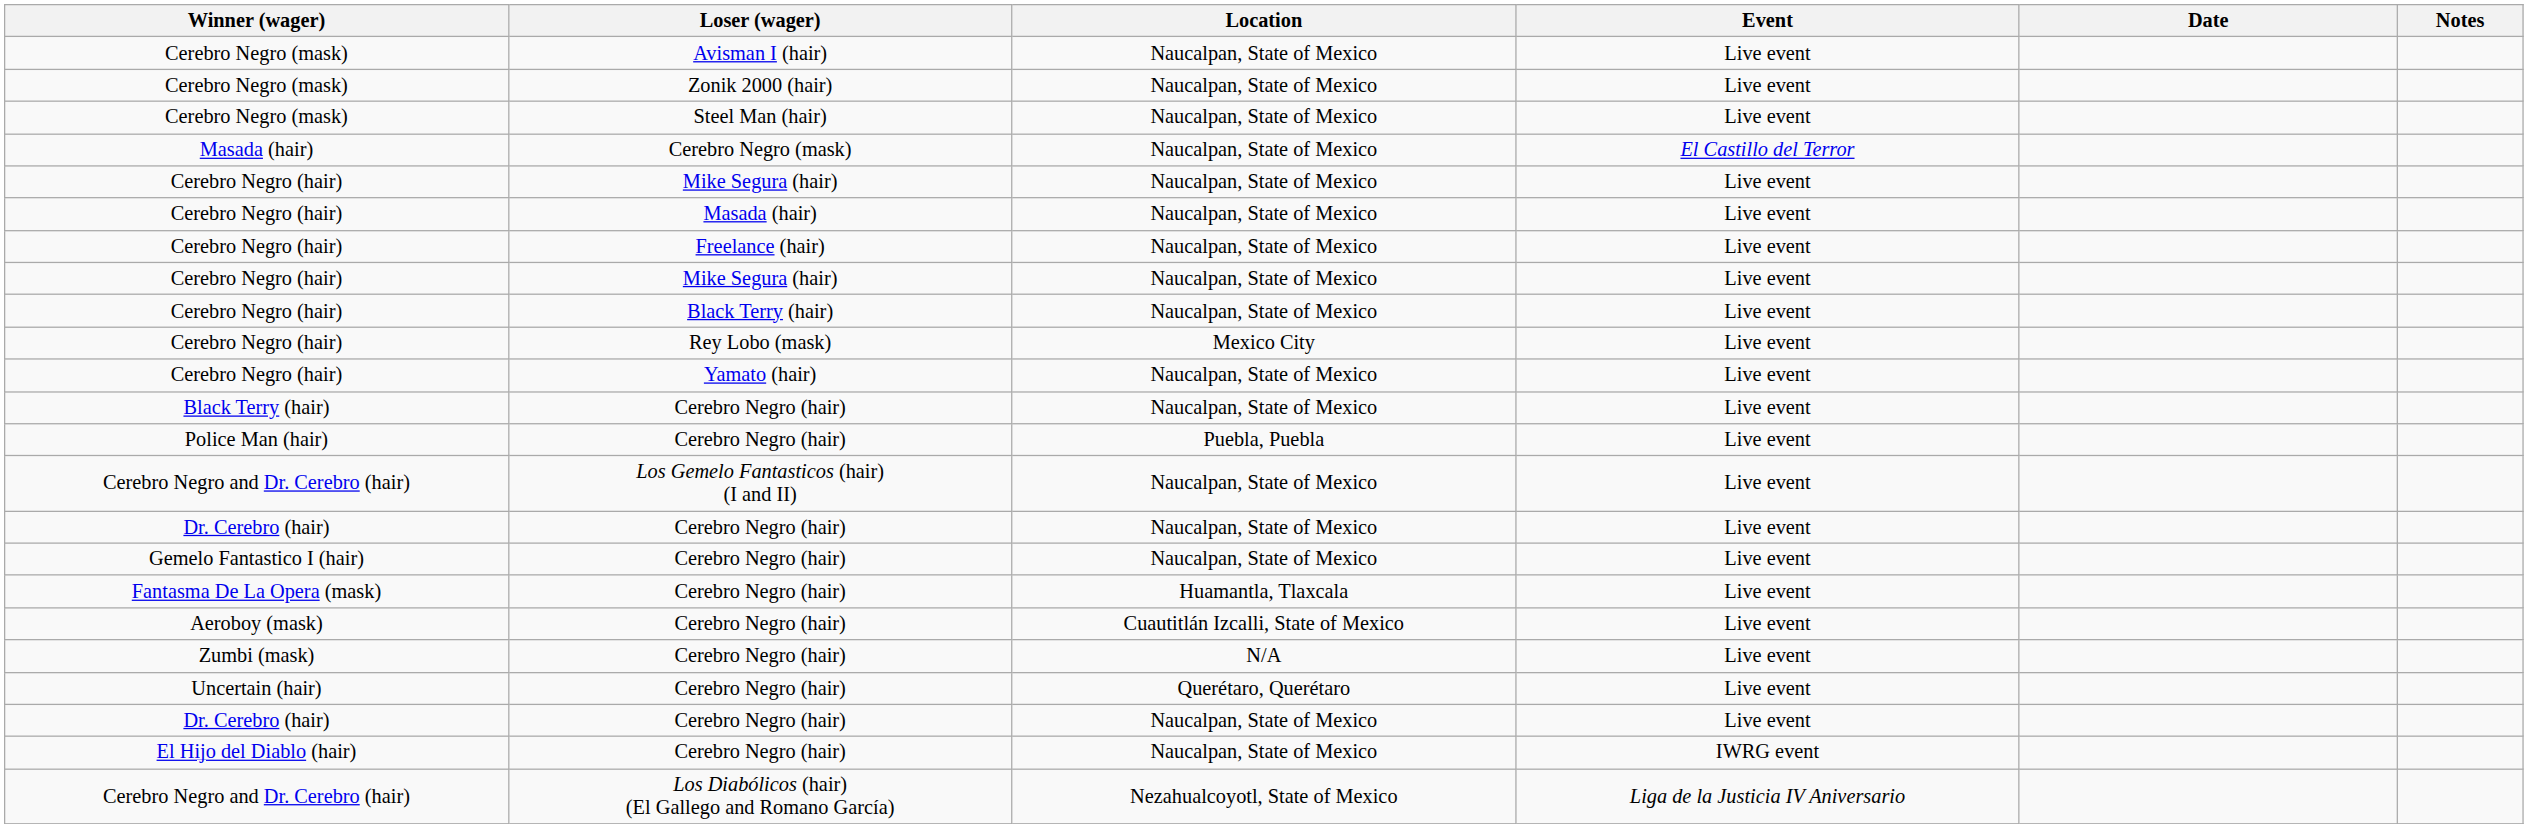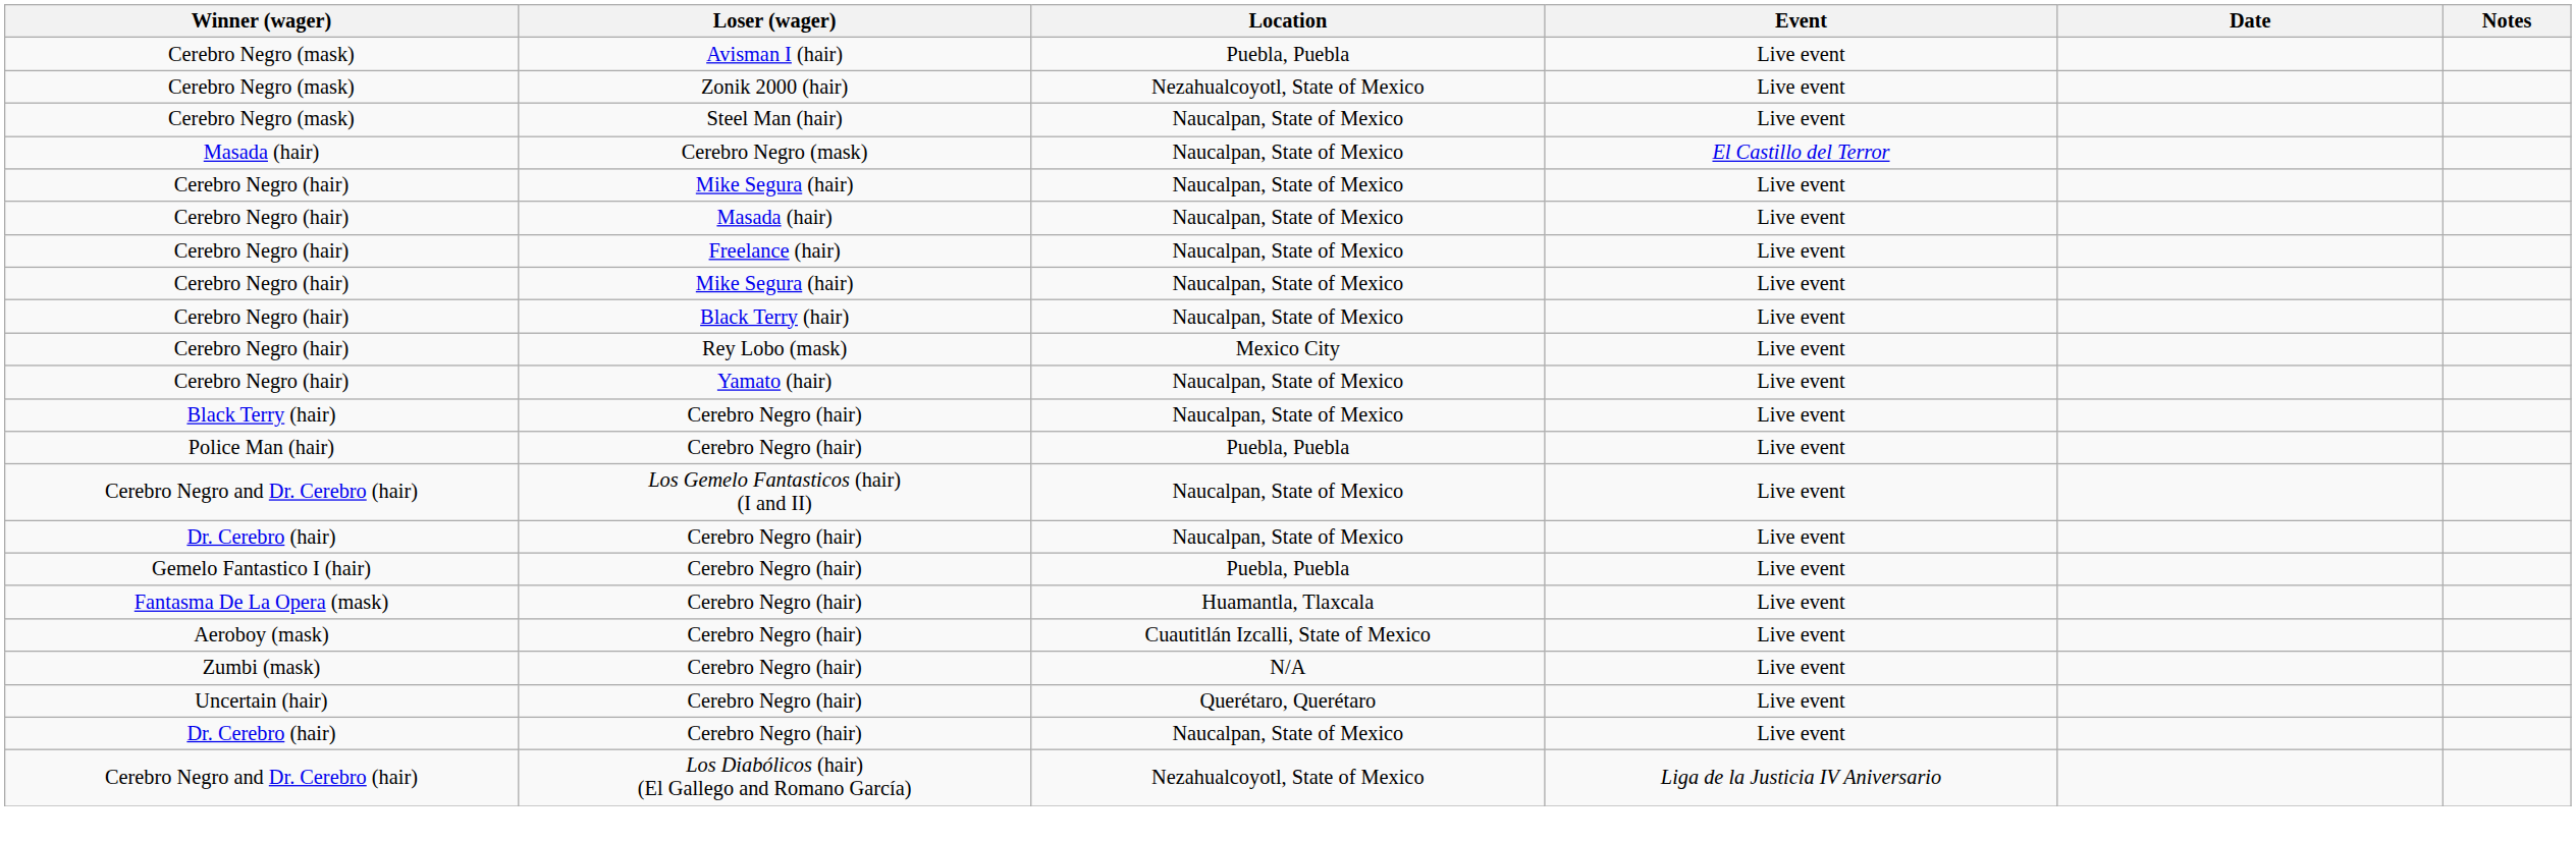Cerebro Negro (mask) / Avisman I (hair) | Location: Naucalpan, State of Mexico -> Puebla, Puebla
Cerebro Negro (mask) / Zonik 2000 (hair) | Location: Naucalpan, State of Mexico -> Nezahualcoyotl, State of Mexico
Gemelo Fantastico I (hair) | Location: Naucalpan, State of Mexico -> Puebla, Puebla
- row: El Hijo del Diablo (hair) | Cerebro Negro (hair) | Naucalpan, State of Mexico | IWRG event
